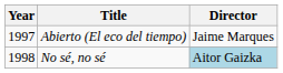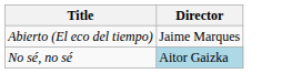- column: Year | 1997 | 1998
